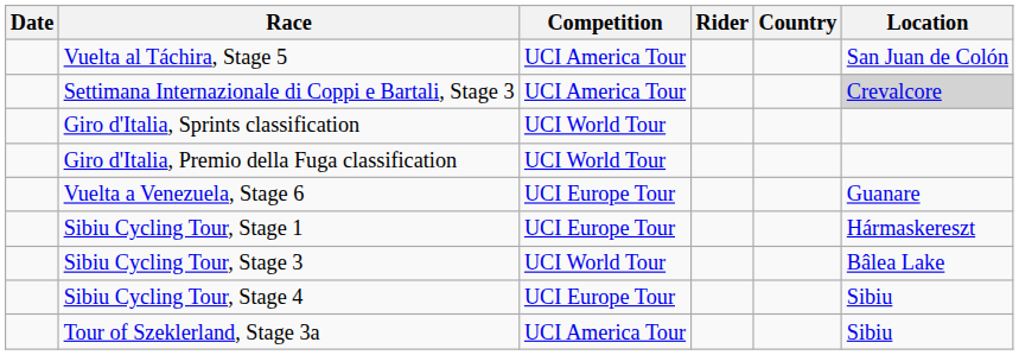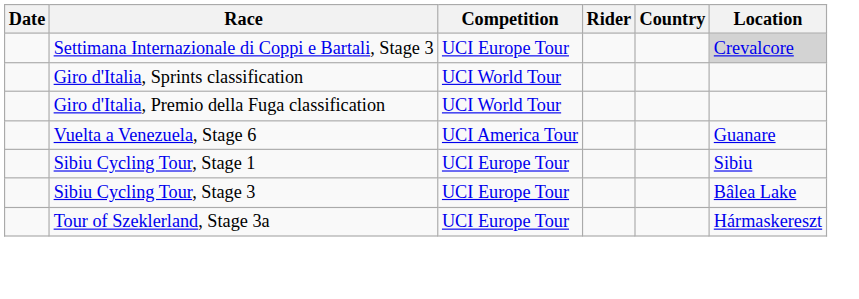- row: Vuelta al Táchira, Stage 5 | UCI America Tour | San Juan de Colón
Settimana Internazionale di Coppi e Bartali, Stage 3 | Competition: UCI America Tour -> UCI Europe Tour
Vuelta a Venezuela, Stage 6 | Competition: UCI Europe Tour -> UCI America Tour
Sibiu Cycling Tour, Stage 1 | Location: Hármaskereszt -> Sibiu
Sibiu Cycling Tour, Stage 3 | Competition: UCI World Tour -> UCI Europe Tour
- row: Sibiu Cycling Tour, Stage 4 | UCI Europe Tour | Sibiu
Tour of Szeklerland, Stage 3a | Competition: UCI America Tour -> UCI Europe Tour
Tour of Szeklerland, Stage 3a | Location: Sibiu -> Hármaskereszt
